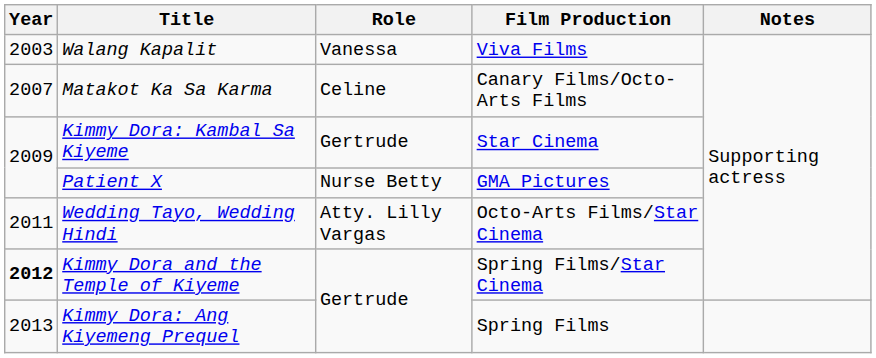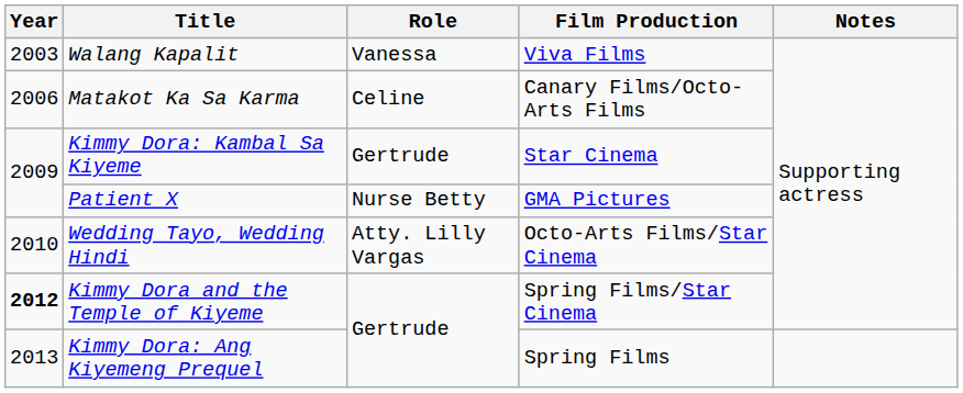Matakot Ka Sa Karma | Year: 2007 -> 2006
Wedding Tayo, Wedding Hindi | Year: 2011 -> 2010
